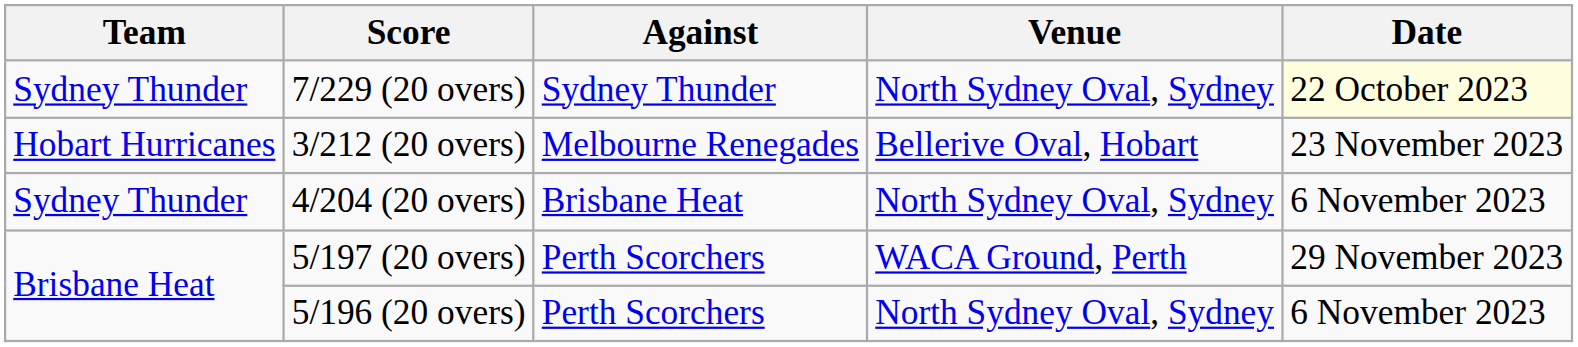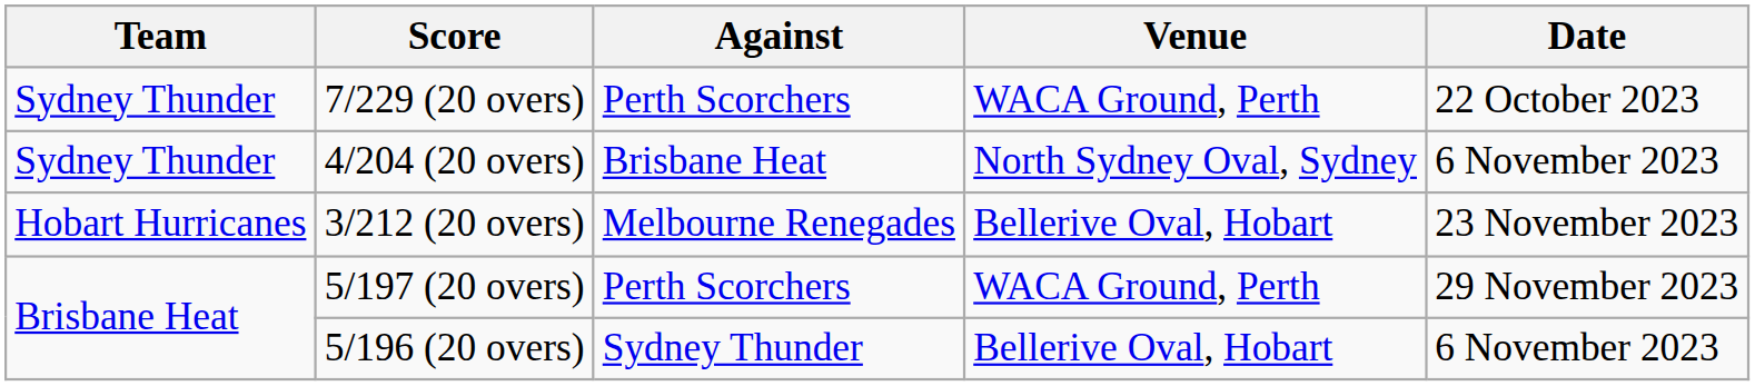7/229 (20 overs) | Against: Sydney Thunder -> Perth Scorchers
7/229 (20 overs) | Venue: North Sydney Oval, Sydney -> WACA Ground, Perth
7/229 (20 overs) | Date: lightyellow background -> no background
rows swapped: 3/212 (20 overs) <-> 4/204 (20 overs)
5/196 (20 overs) | Against: Perth Scorchers -> Sydney Thunder
5/196 (20 overs) | Venue: North Sydney Oval, Sydney -> Bellerive Oval, Hobart
